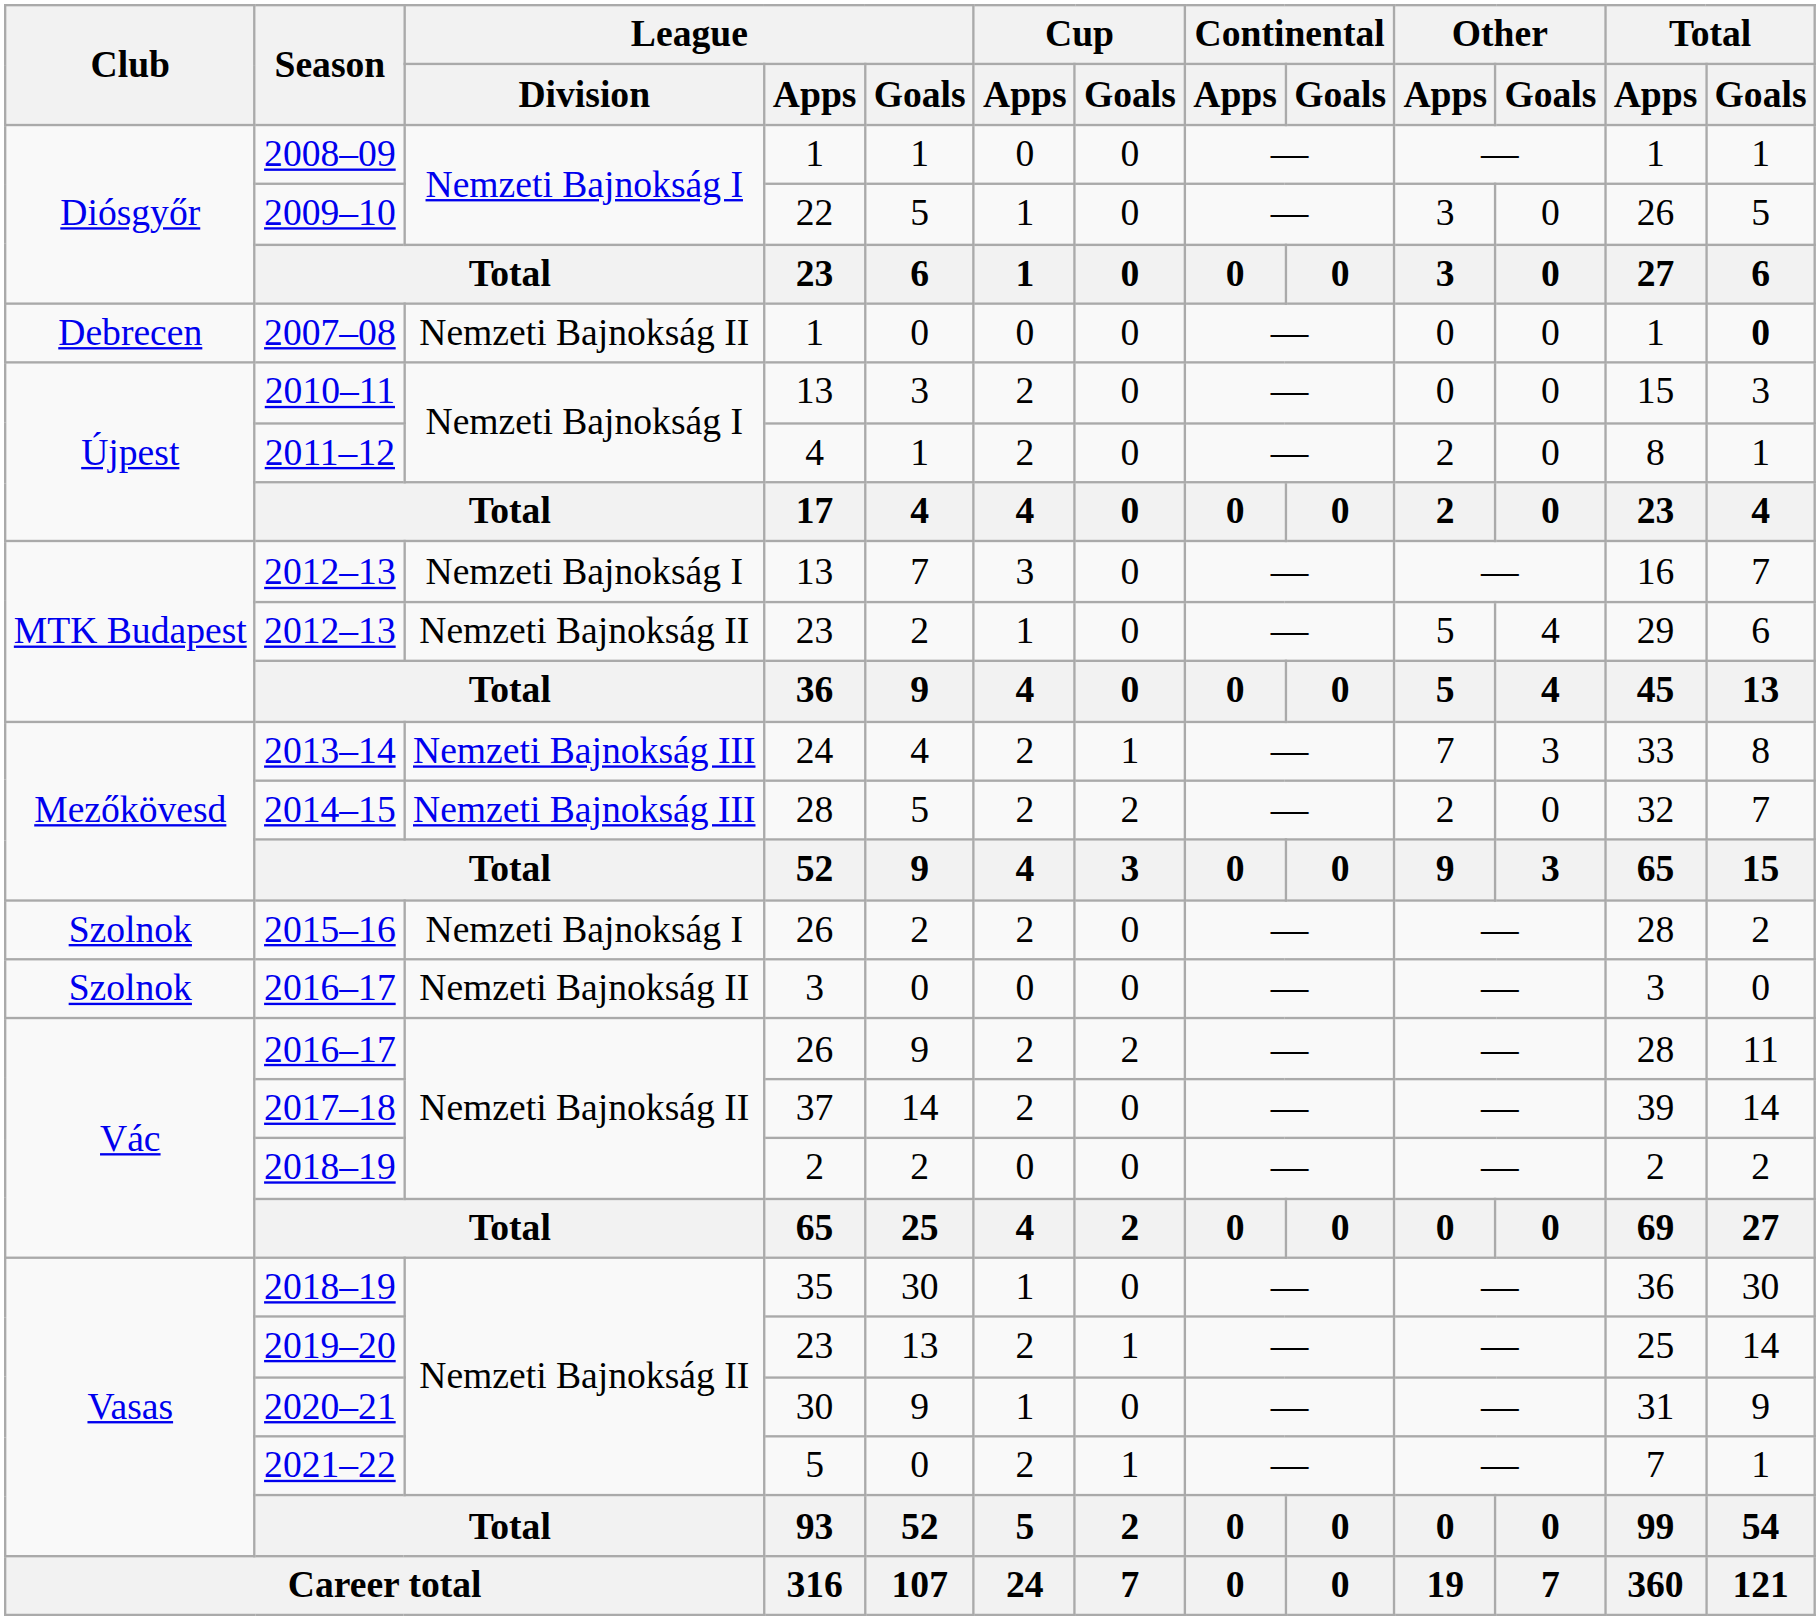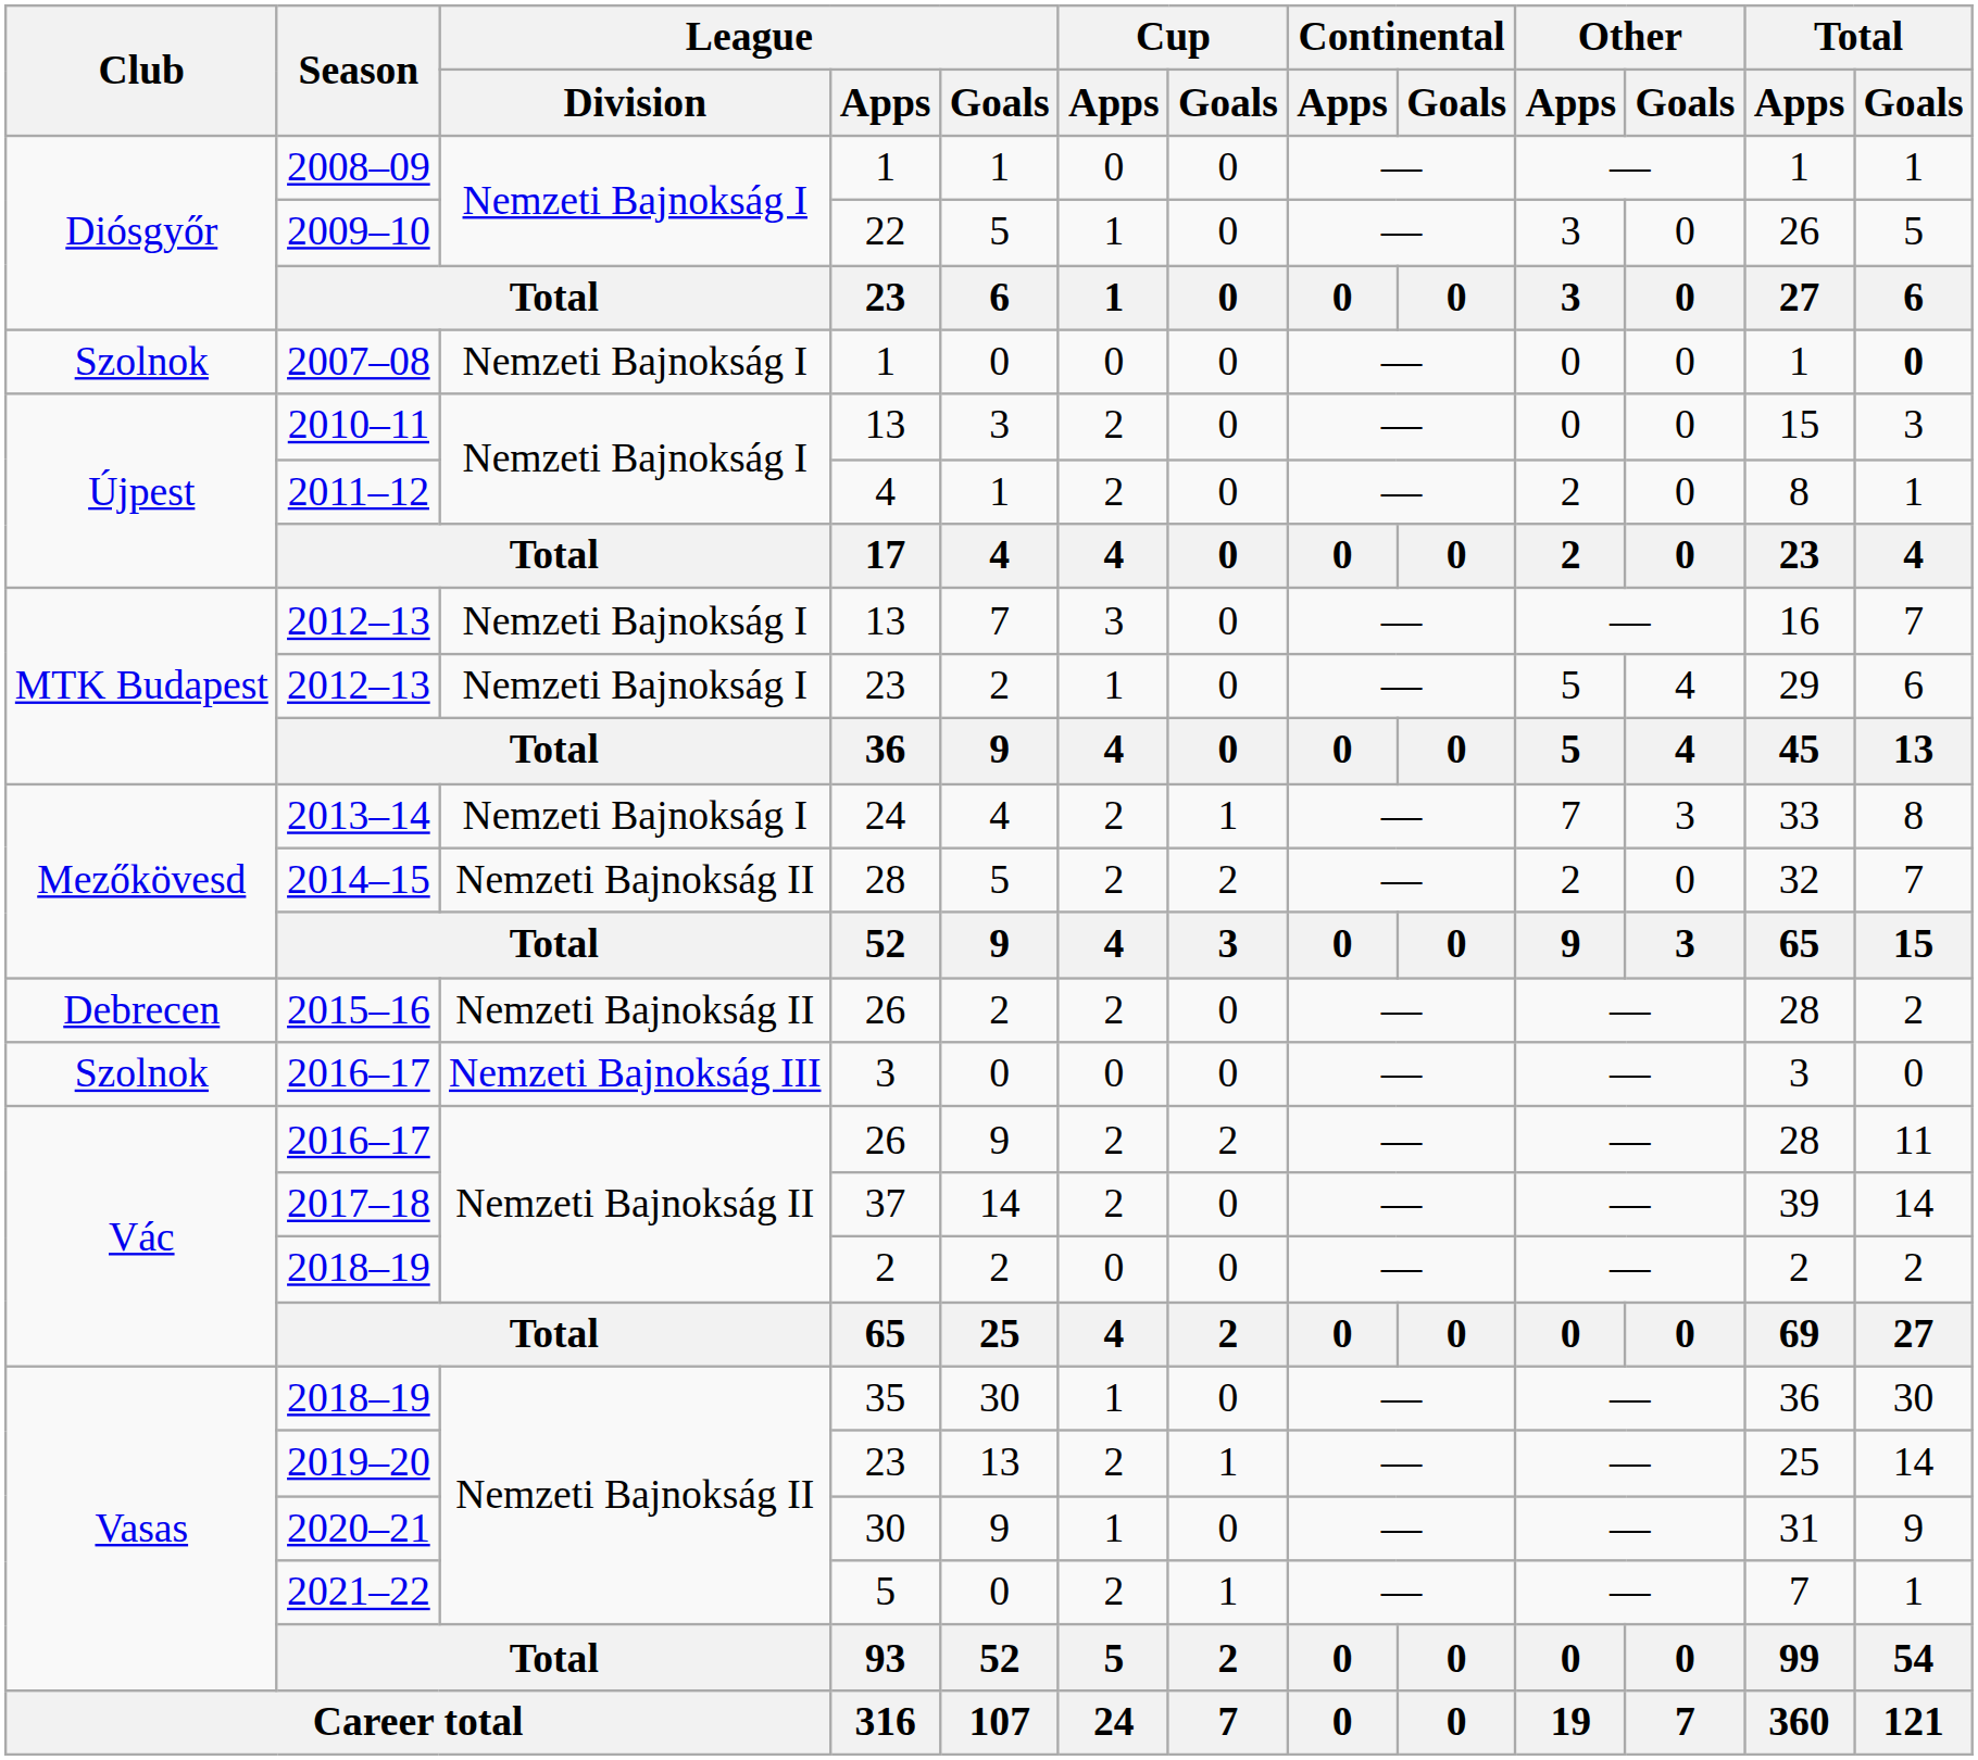2007–08 | Club: Debrecen -> Szolnok
2007–08 | League / Division: Nemzeti Bajnokság II -> Nemzeti Bajnokság I
2012–13 / 23 | League / Division: Nemzeti Bajnokság II -> Nemzeti Bajnokság I
2013–14 | League / Division: Nemzeti Bajnokság III -> Nemzeti Bajnokság I
2014–15 | League / Division: Nemzeti Bajnokság III -> Nemzeti Bajnokság II
2015–16 | Club: Szolnok -> Debrecen
2015–16 | League / Division: Nemzeti Bajnokság I -> Nemzeti Bajnokság II
2016–17 / 3 | League / Division: Nemzeti Bajnokság II -> Nemzeti Bajnokság III
